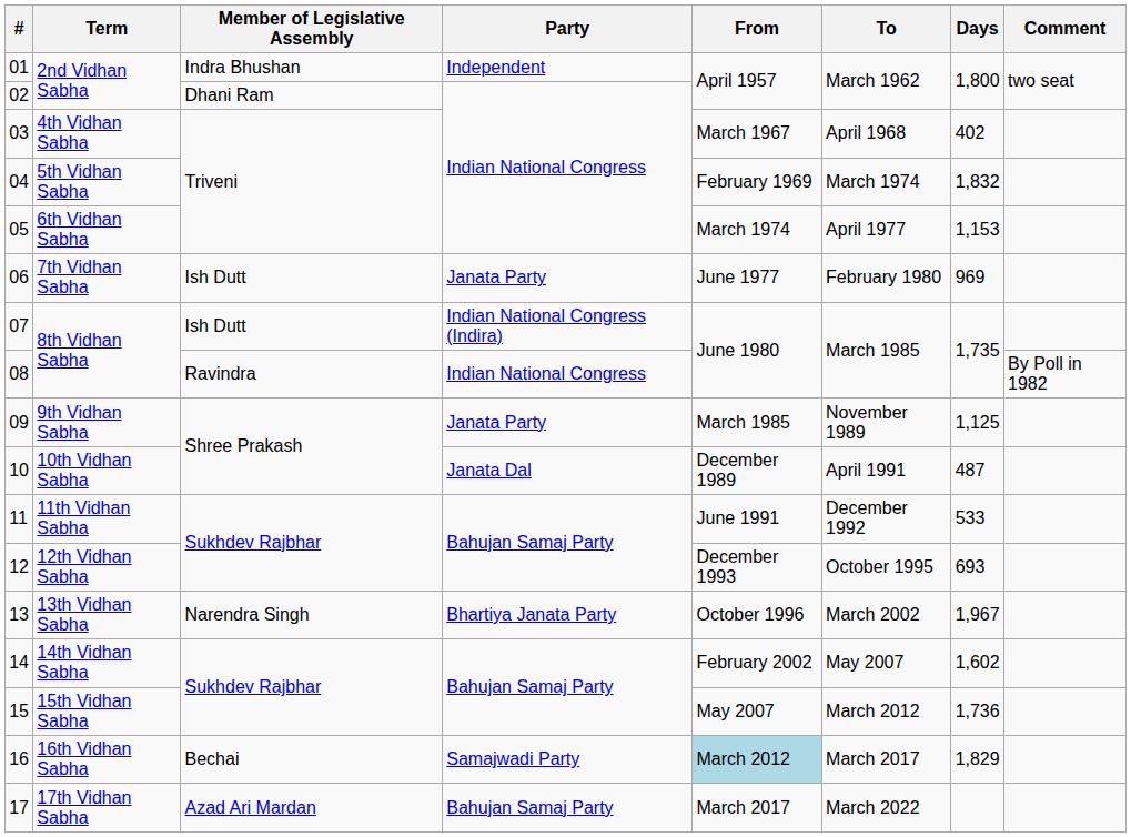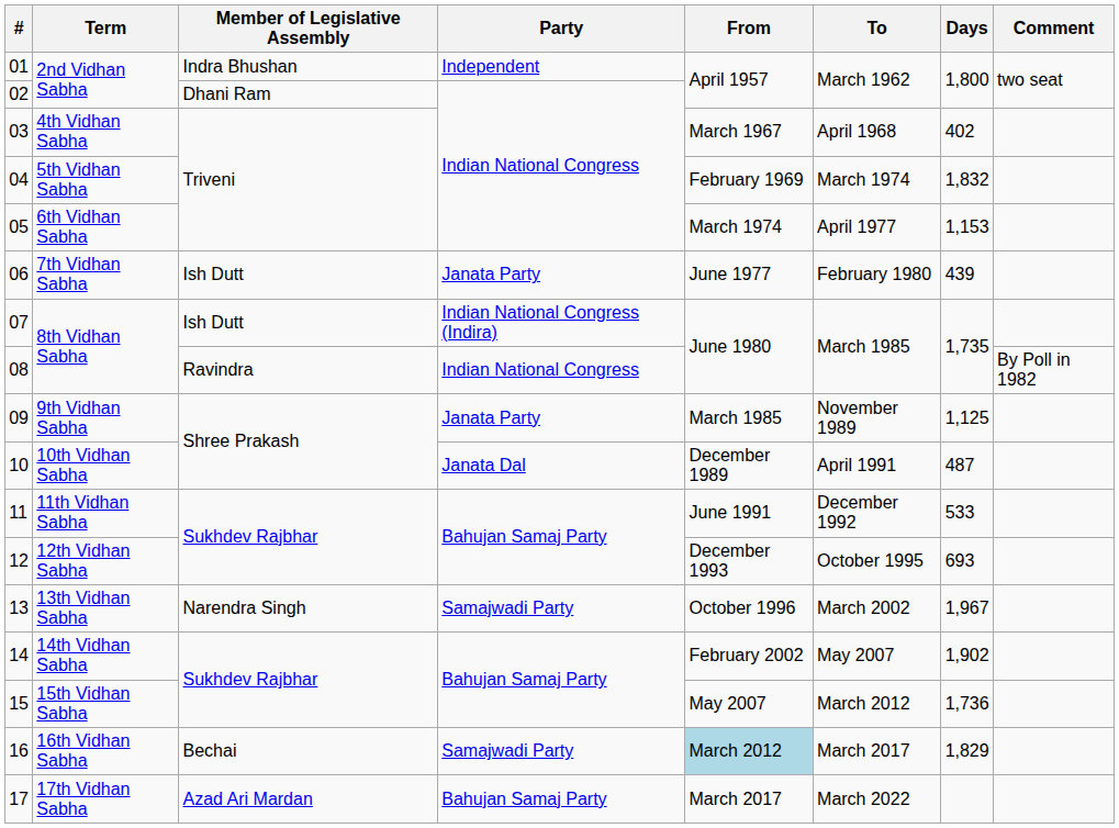06 | Days: 969 -> 439
13 | Party: Bhartiya Janata Party -> Samajwadi Party
14 | Days: 1,602 -> 1,902
